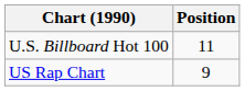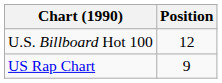U.S. Billboard Hot 100 | Position: 11 -> 12
